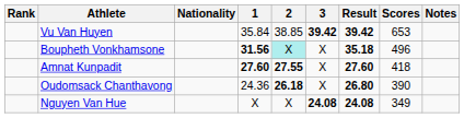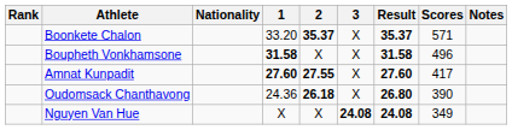- row: Vu Van Huyen | 35.84 | 38.85 | 39.42 | 39.42 | 653
+ row: Boonkete Chalon | 33.20 | 35.37 | X | 35.37 | 571
Boupheth Vonkhamsone | 1: 31.56 -> 31.58
Boupheth Vonkhamsone | 2: paleturquoise background -> no background
Boupheth Vonkhamsone | Result: 35.18 -> 31.58
Amnat Kunpadit | Scores: 418 -> 417
